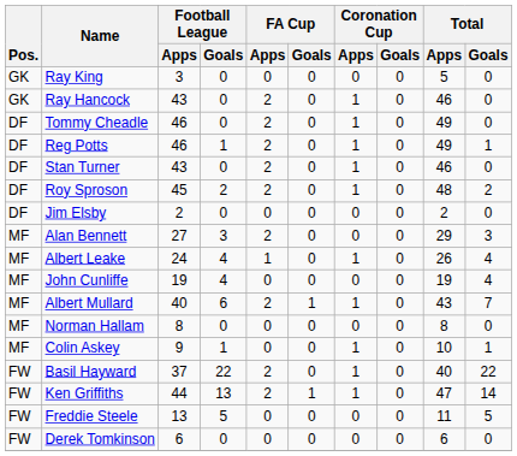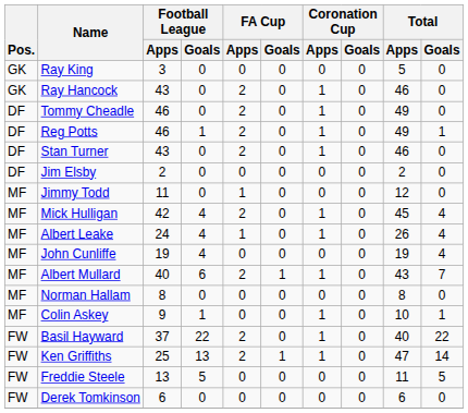- row: DF | Roy Sproson | 45 | 2 | 2 | 0 | 1 | 0 | 48 | 2
+ row: MF | Jimmy Todd | 11 | 0 | 1 | 0 | 0 | 0 | 12 | 0
+ row: MF | Mick Hulligan | 42 | 4 | 2 | 0 | 1 | 0 | 45 | 4
- row: MF | Alan Bennett | 27 | 3 | 2 | 0 | 0 | 0 | 29 | 3
Ken Griffiths | Football League / Apps: 44 -> 25
